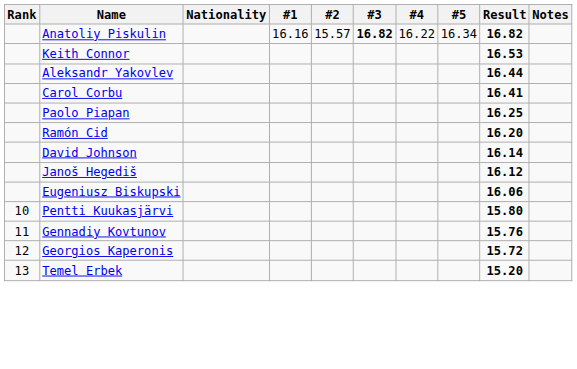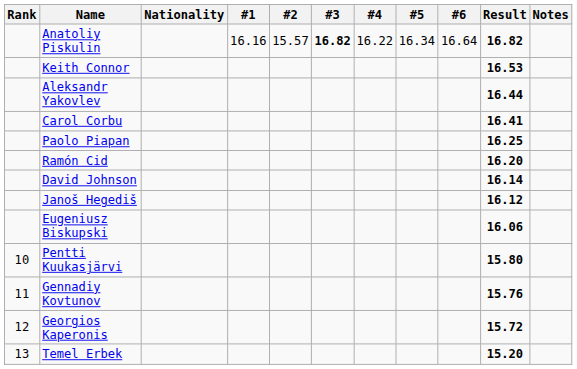+ column: #6 | 16.64
